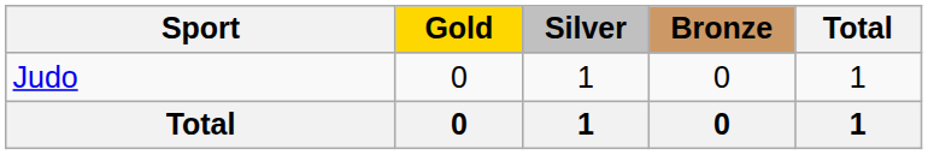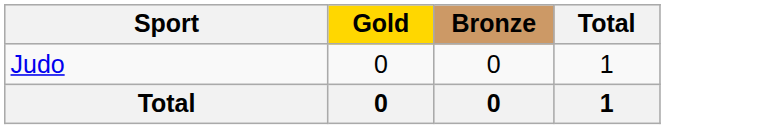- column: Silver | 1 | 1
